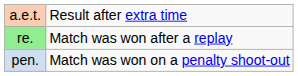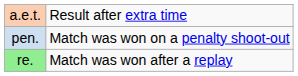rows swapped: pen. <-> re.
